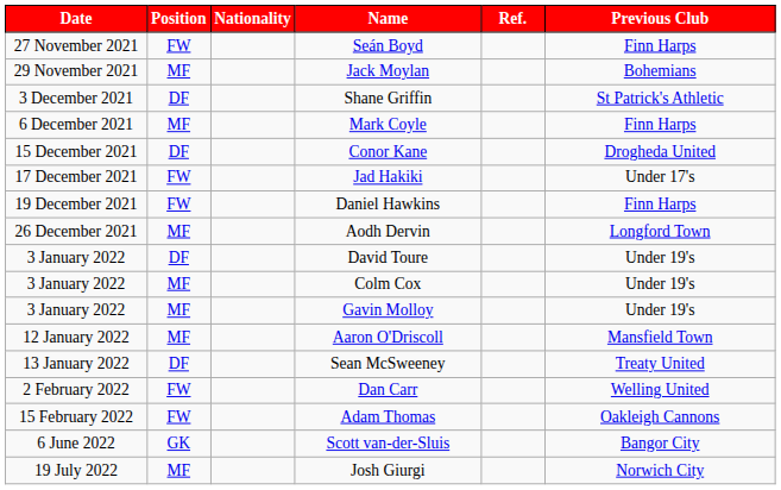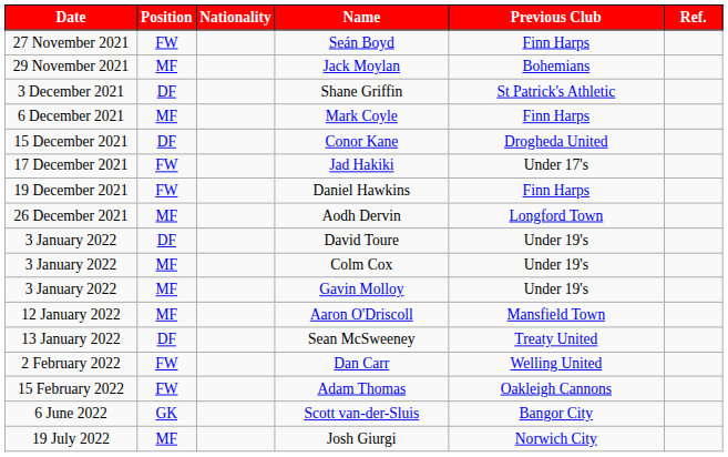columns swapped: Previous Club <-> Ref.
